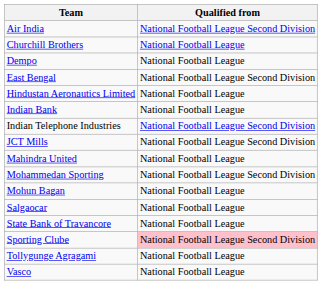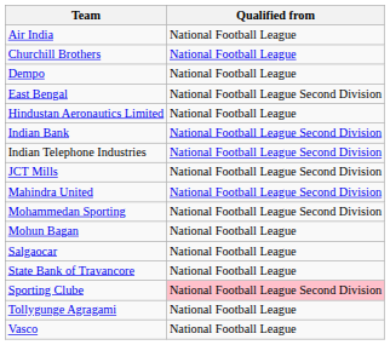Air India | Qualified from: National Football League Second Division -> National Football League
Indian Bank | Qualified from: National Football League -> National Football League Second Division
Mahindra United | Qualified from: National Football League -> National Football League Second Division
